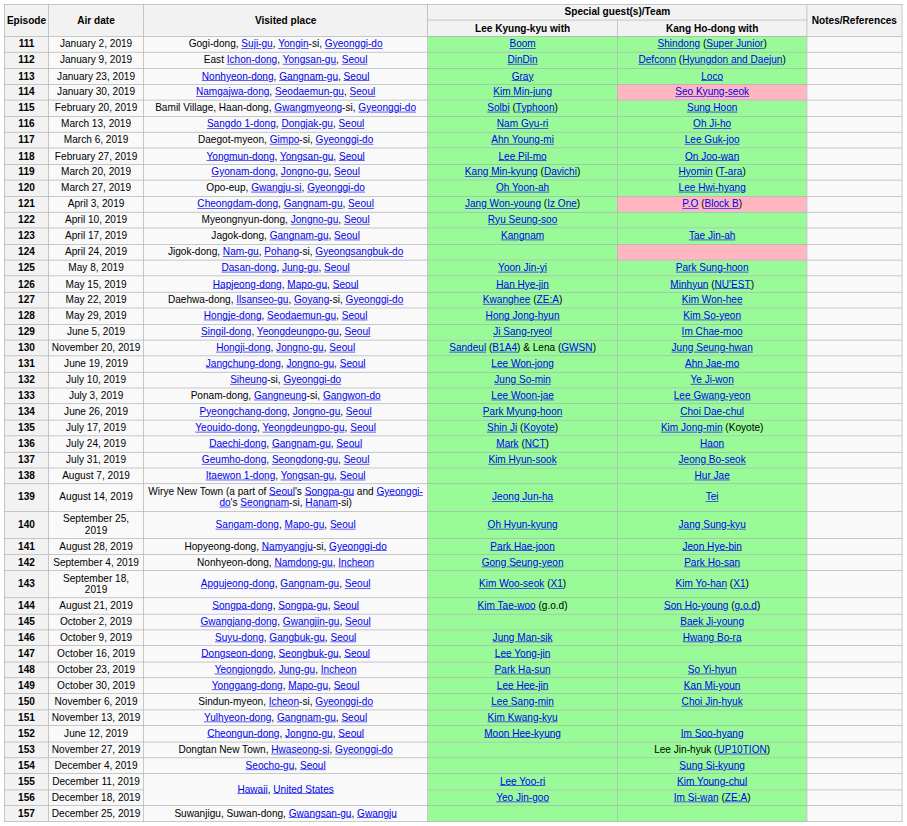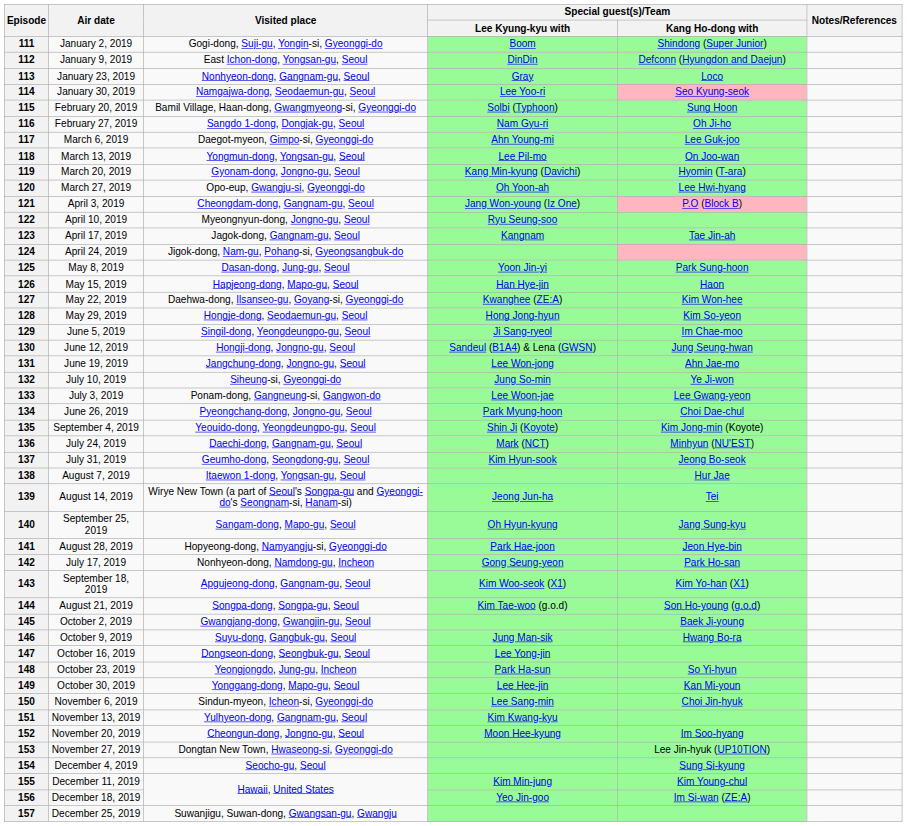114 | Special guest(s)/Team / Lee Kyung-kyu with: Kim Min-jung -> Lee Yoo-ri
116 | Air date: March 13, 2019 -> February 27, 2019
118 | Air date: February 27, 2019 -> March 13, 2019
126 | Special guest(s)/Team / Kang Ho-dong with: Minhyun (NU'EST) -> Haon
130 | Air date: November 20, 2019 -> June 12, 2019
135 | Air date: July 17, 2019 -> September 4, 2019
136 | Special guest(s)/Team / Kang Ho-dong with: Haon -> Minhyun (NU'EST)
142 | Air date: September 4, 2019 -> July 17, 2019
152 | Air date: June 12, 2019 -> November 20, 2019
155 | Special guest(s)/Team / Lee Kyung-kyu with: Lee Yoo-ri -> Kim Min-jung
